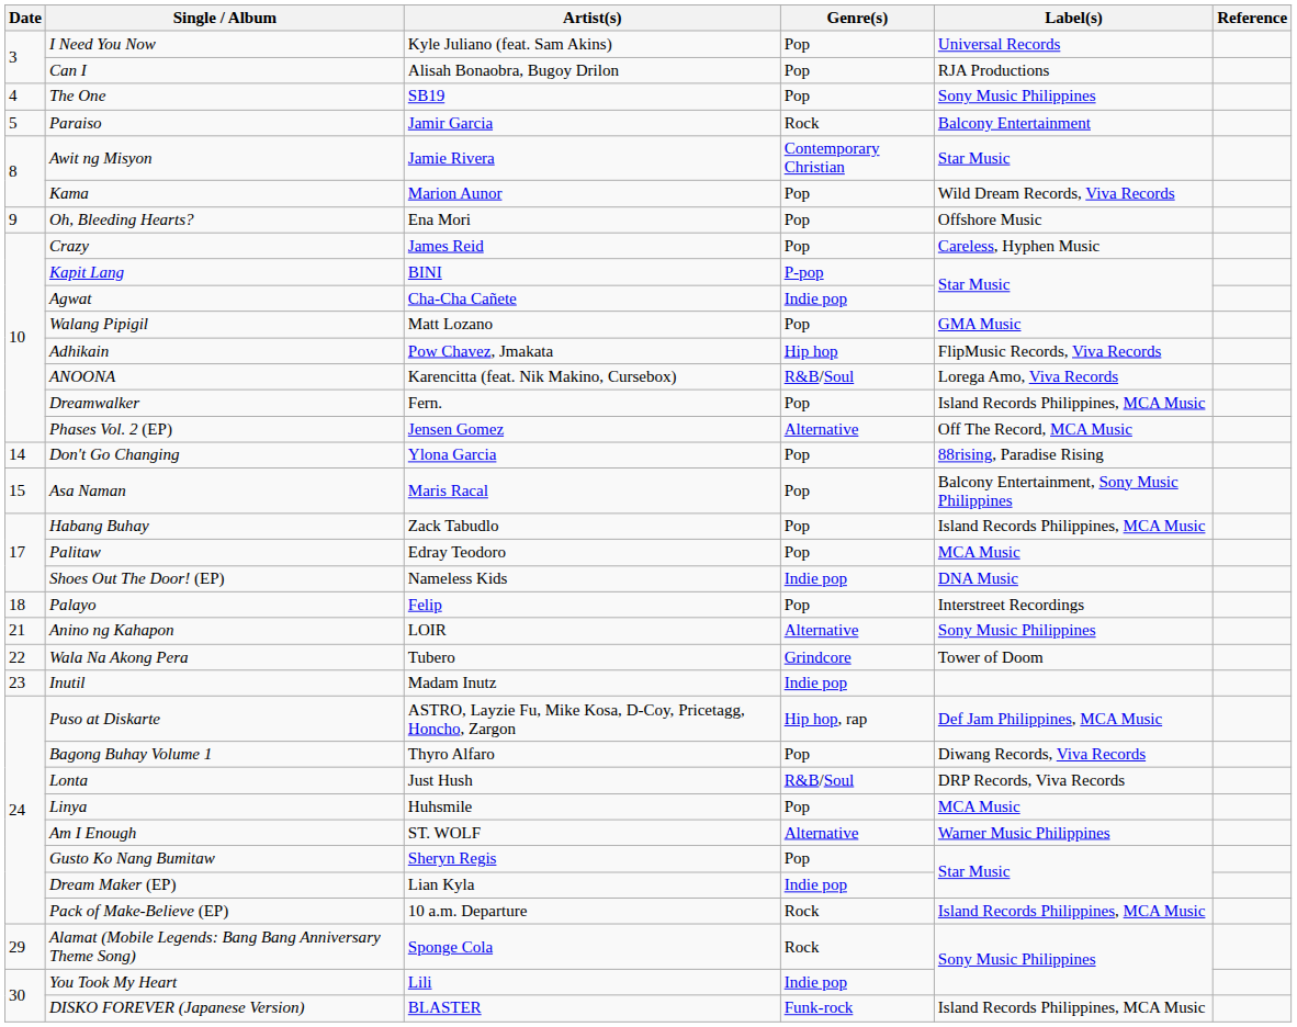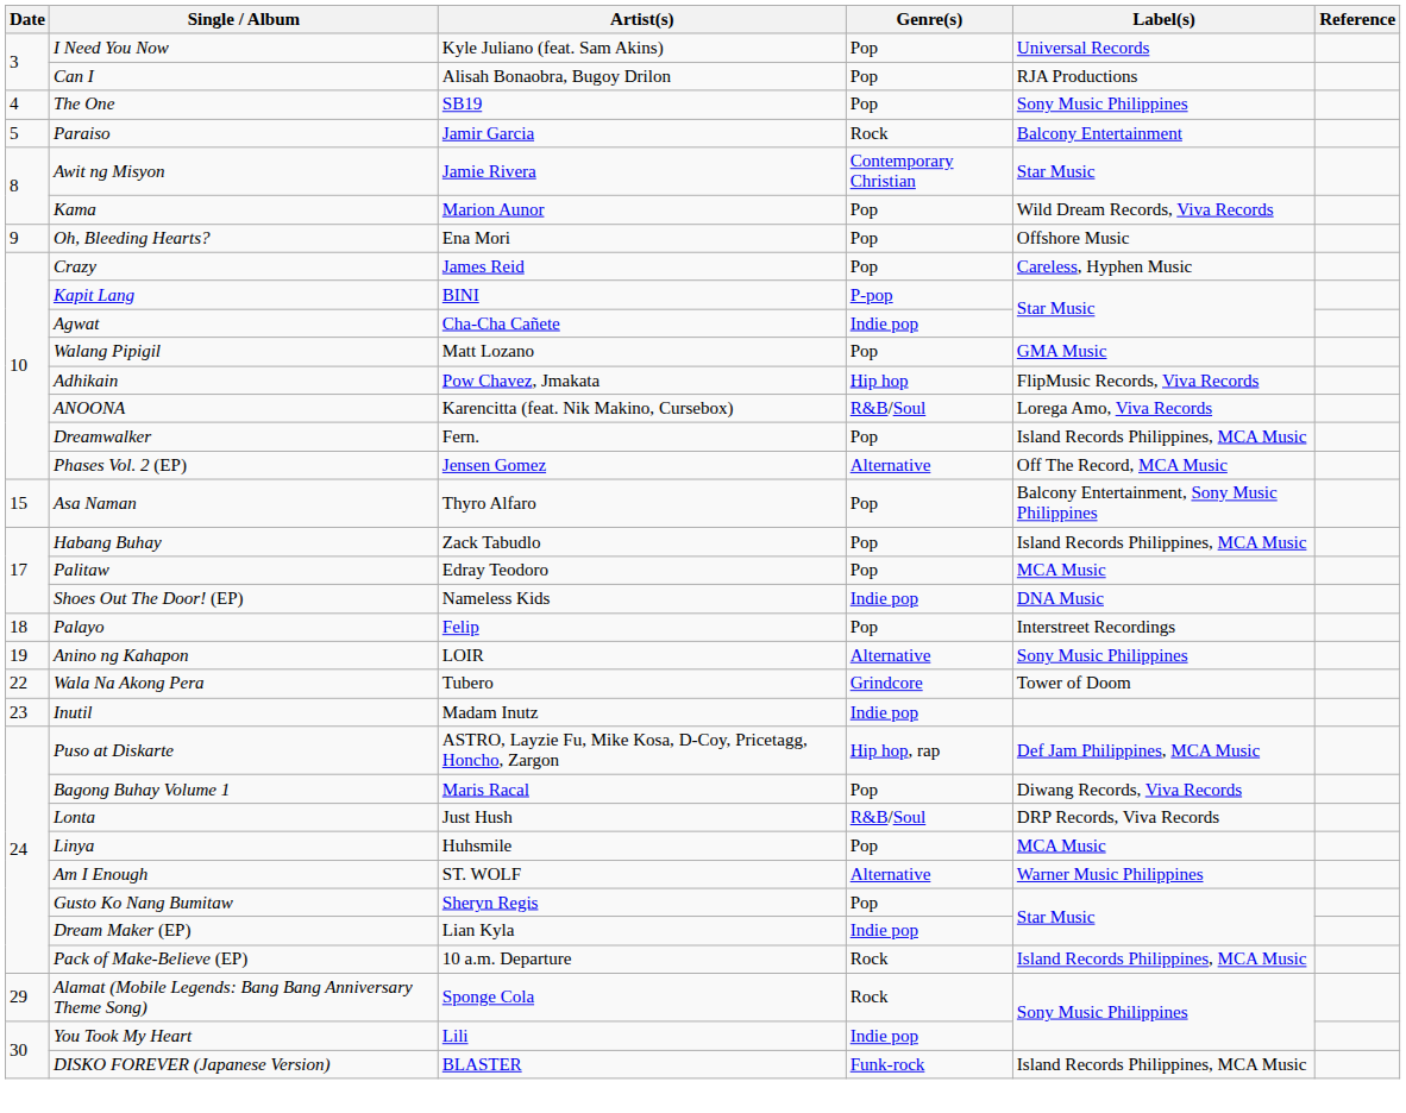- row: 14 | Don't Go Changing | Ylona Garcia | Pop | 88rising, Paradise Rising
Asa Naman | Artist(s): Maris Racal -> Thyro Alfaro
Anino ng Kahapon | Date: 21 -> 19
Bagong Buhay Volume 1 | Artist(s): Thyro Alfaro -> Maris Racal
